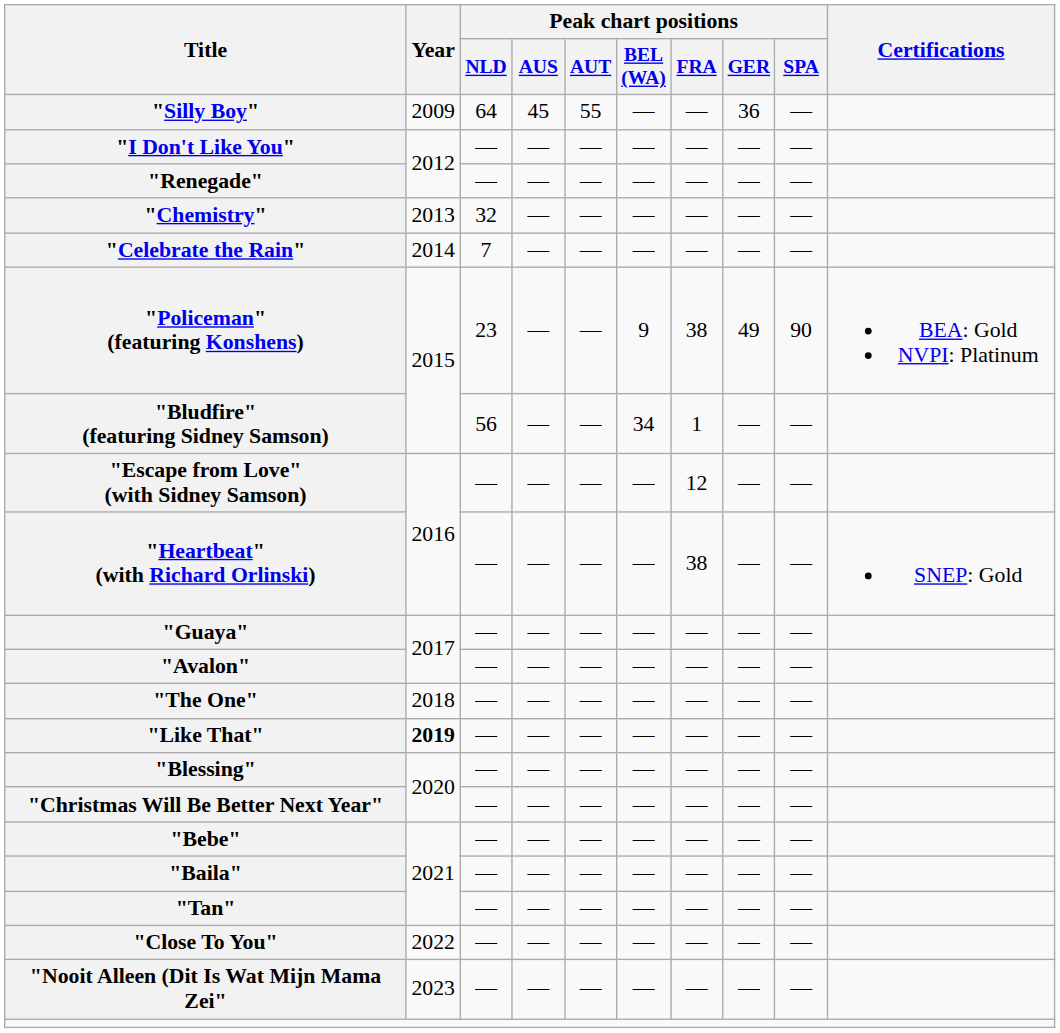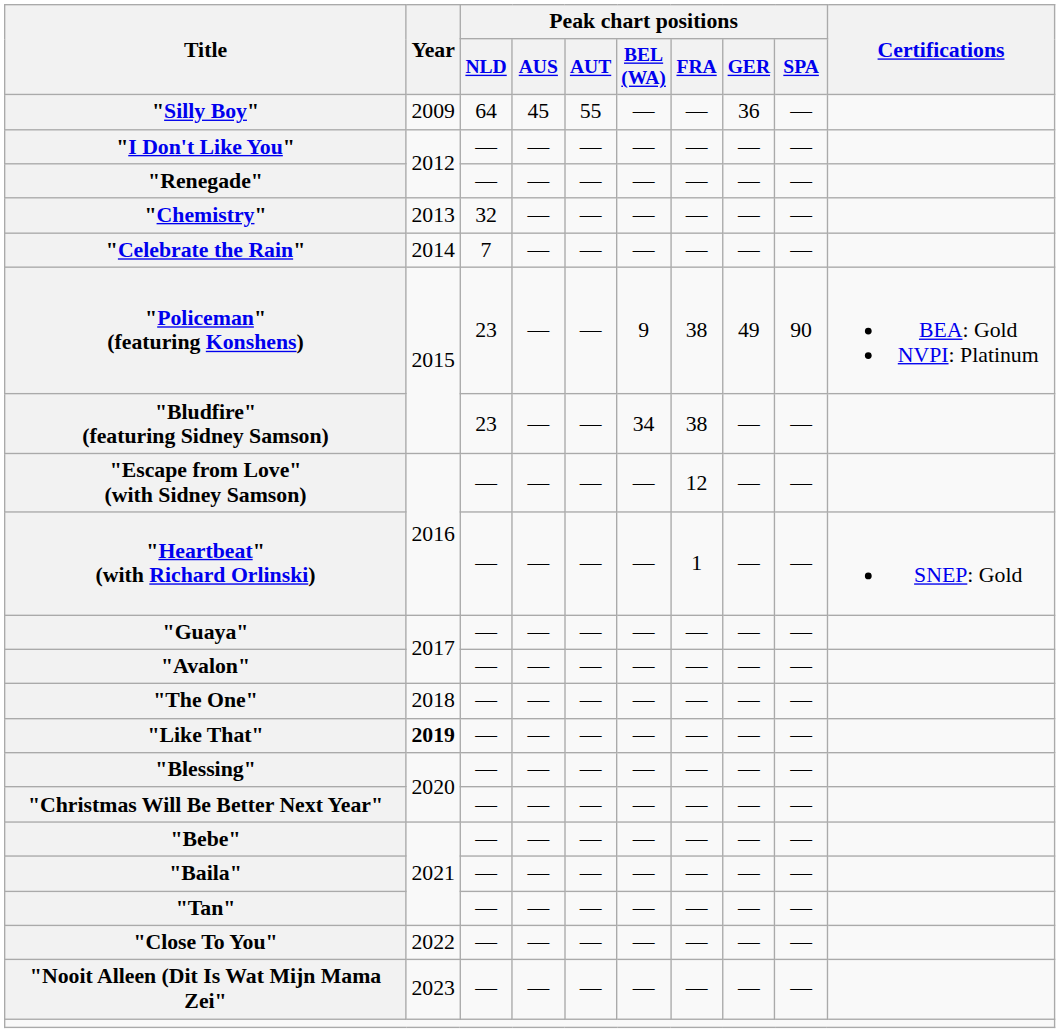"Bludfire" (featuring Sidney Samson) | Peak chart positions / NLD: 56 -> 23
"Bludfire" (featuring Sidney Samson) | Peak chart positions / FRA: 1 -> 38
"Heartbeat" (with Richard Orlinski) | Peak chart positions / FRA: 38 -> 1
